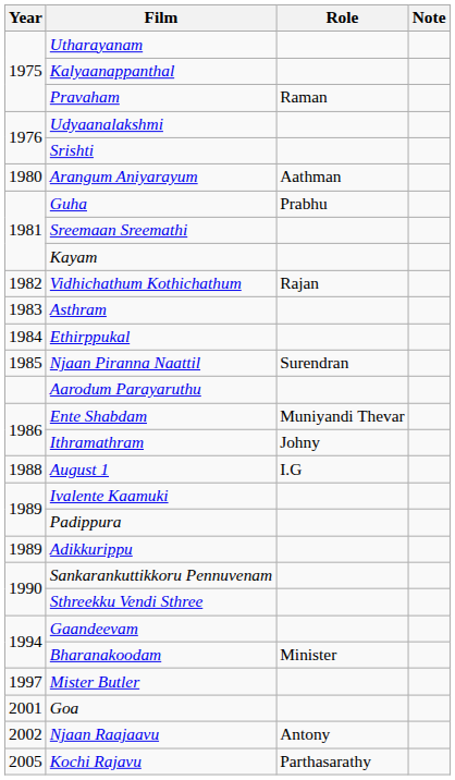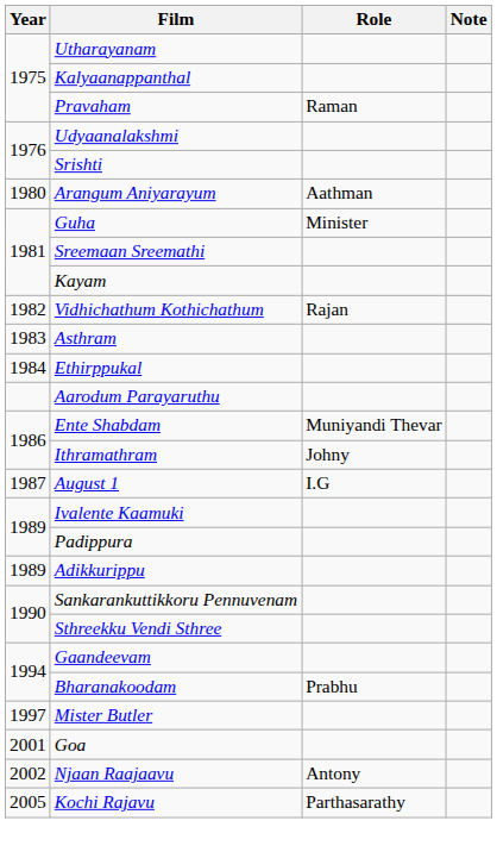Guha | Role: Prabhu -> Minister
- row: 1985 | Njaan Piranna Naattil | Surendran
August 1 | Year: 1988 -> 1987
Bharanakoodam | Role: Minister -> Prabhu
